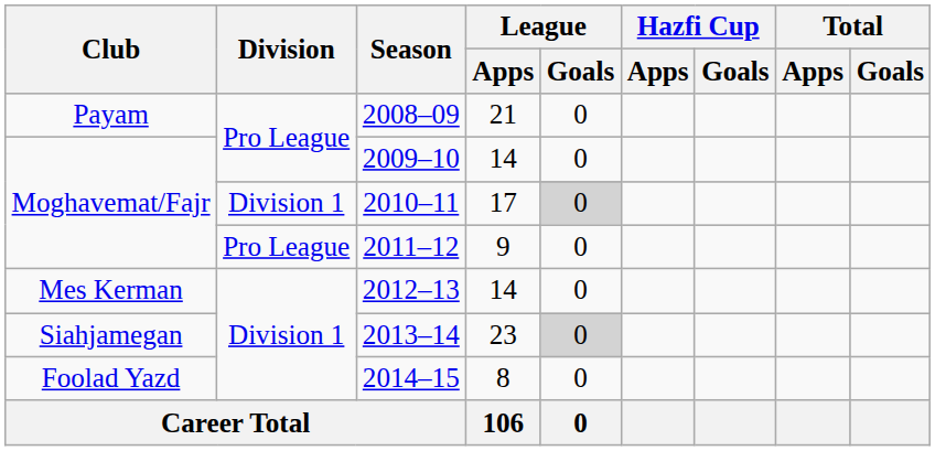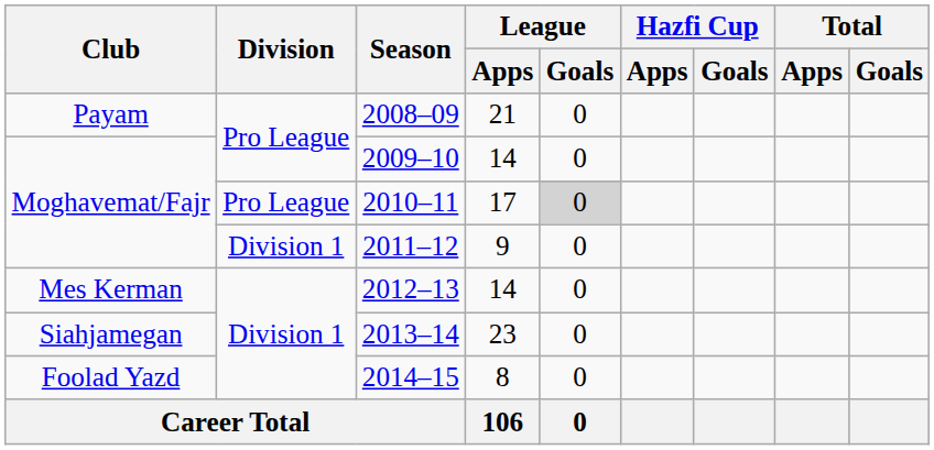2010–11 | Division: Division 1 -> Pro League
2011–12 | Division: Pro League -> Division 1
2013–14 | League / Goals: lightgrey background -> no background
